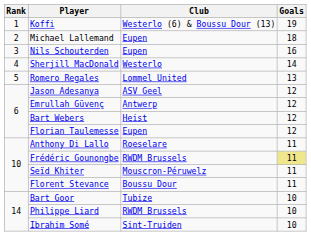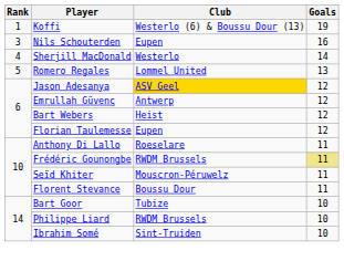- row: 2 | Michael Lallemand | Eupen | 18
Jason Adesanya | Club: no background -> gold background
